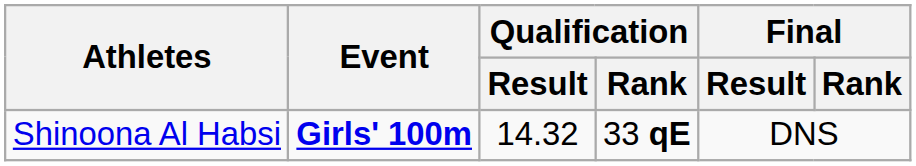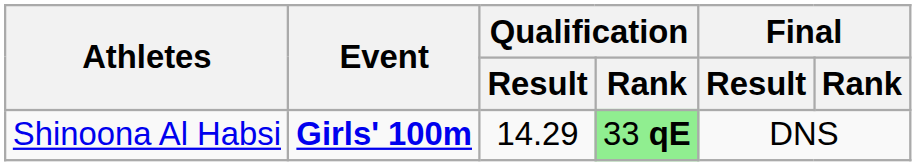Shinoona Al Habsi | Qualification / Result: 14.32 -> 14.29
Shinoona Al Habsi | Qualification / Rank: no background -> lightgreen background
